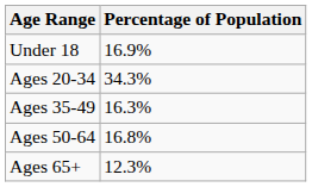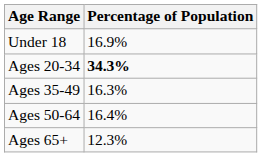Ages 20-34 | Percentage of Population: normal -> bold
Ages 50-64 | Percentage of Population: 16.8% -> 16.4%
